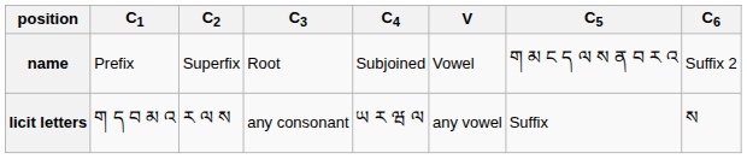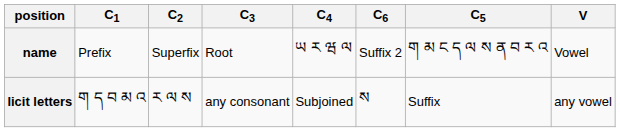columns swapped: V <-> C6
name | C4: Subjoined -> ཡ ར ཝ ལ
licit letters | C4: ཡ ར ཝ ལ -> Subjoined
